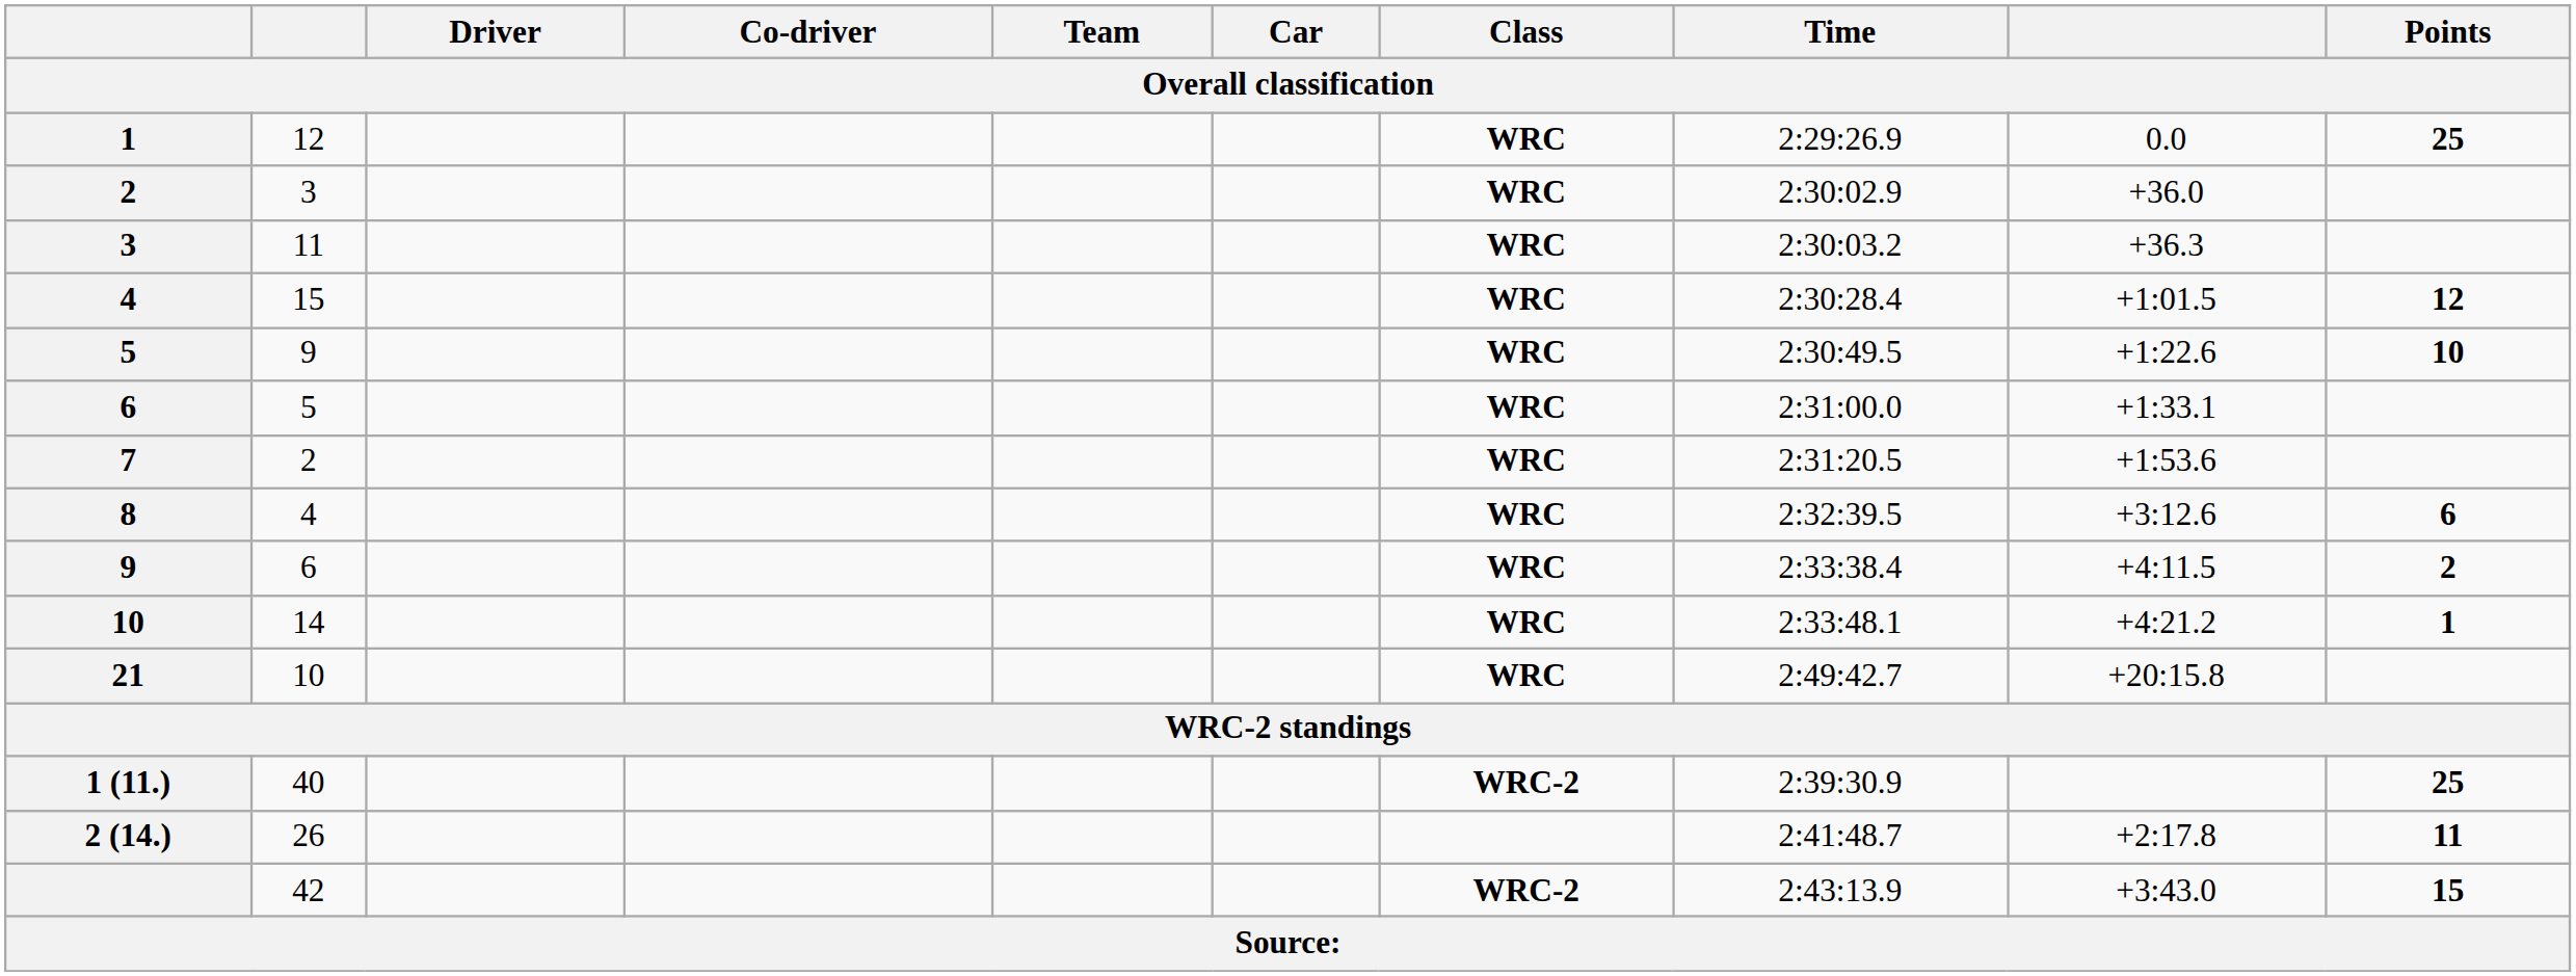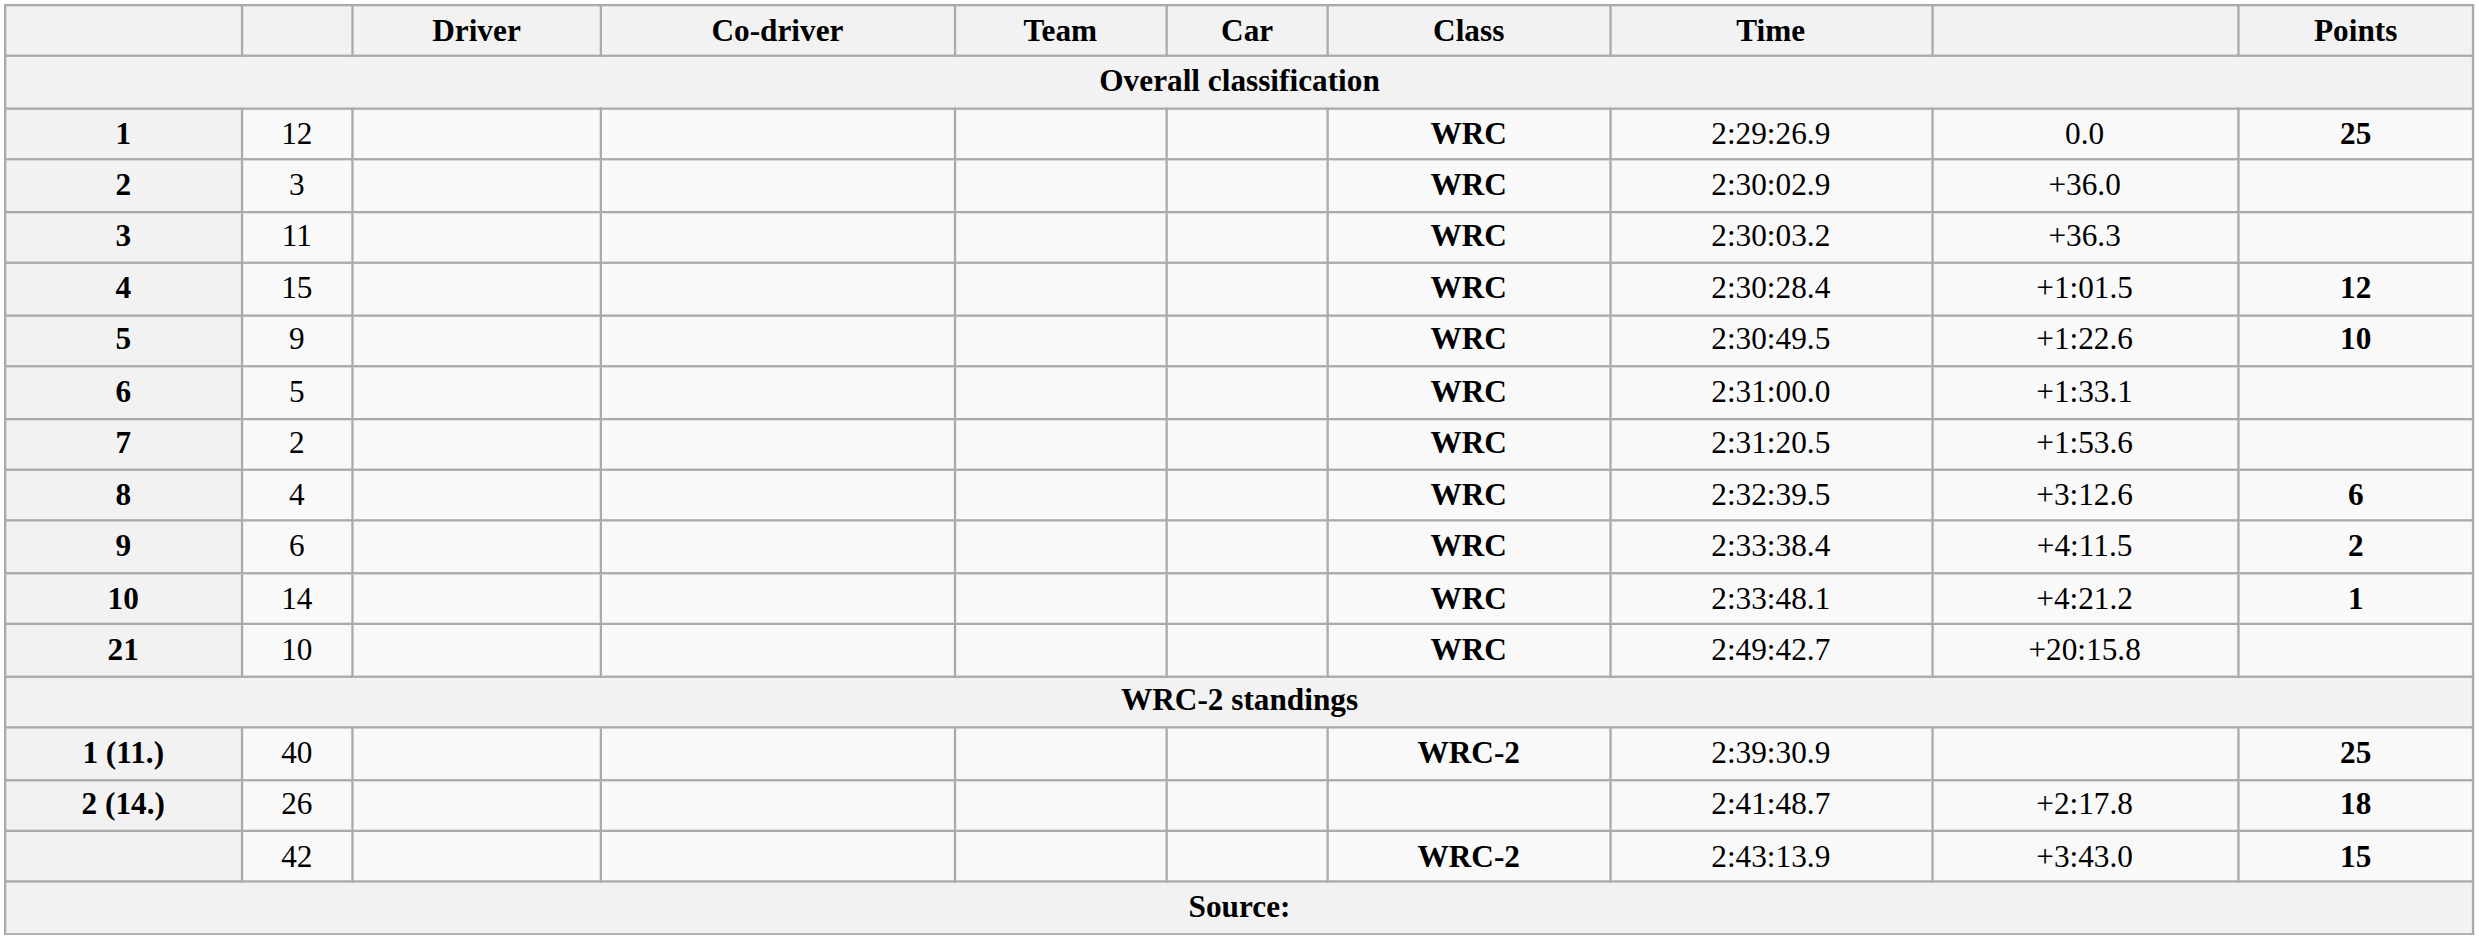2 (14.) | Points: 11 -> 18
